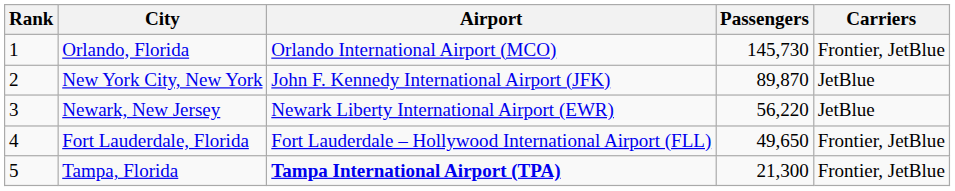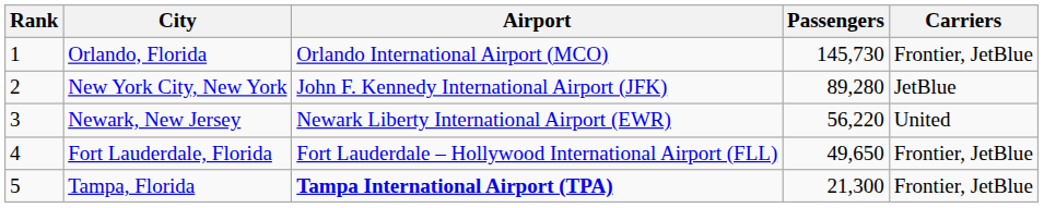New York City, New York | Passengers: 89,870 -> 89,280
Newark, New Jersey | Carriers: JetBlue -> United
